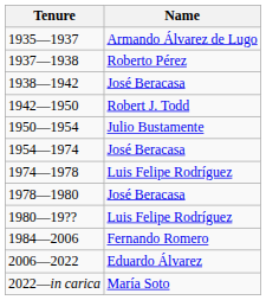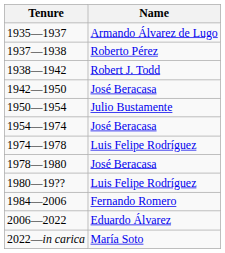1938—1942 | Name: José Beracasa -> Robert J. Todd
1942—1950 | Name: Robert J. Todd -> José Beracasa
